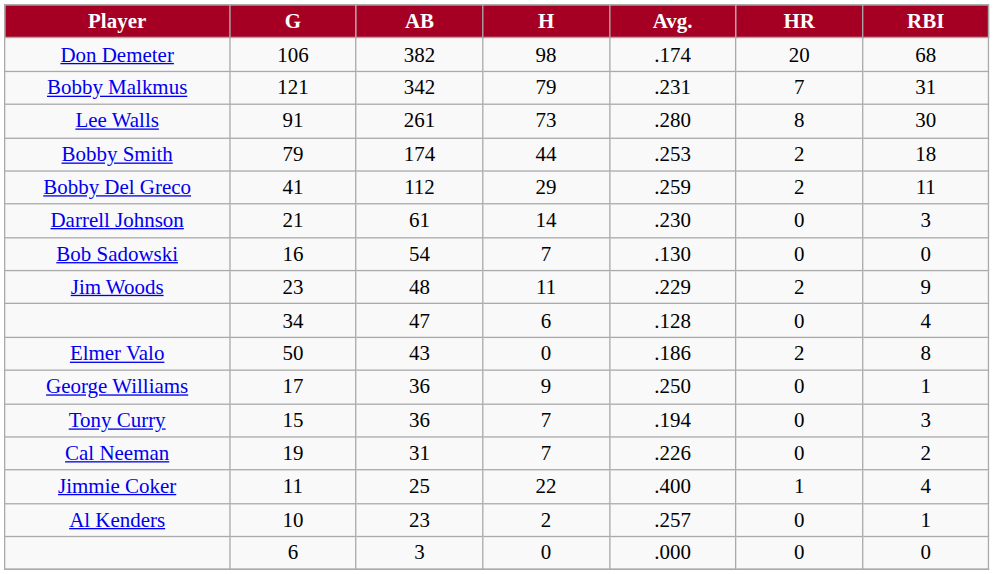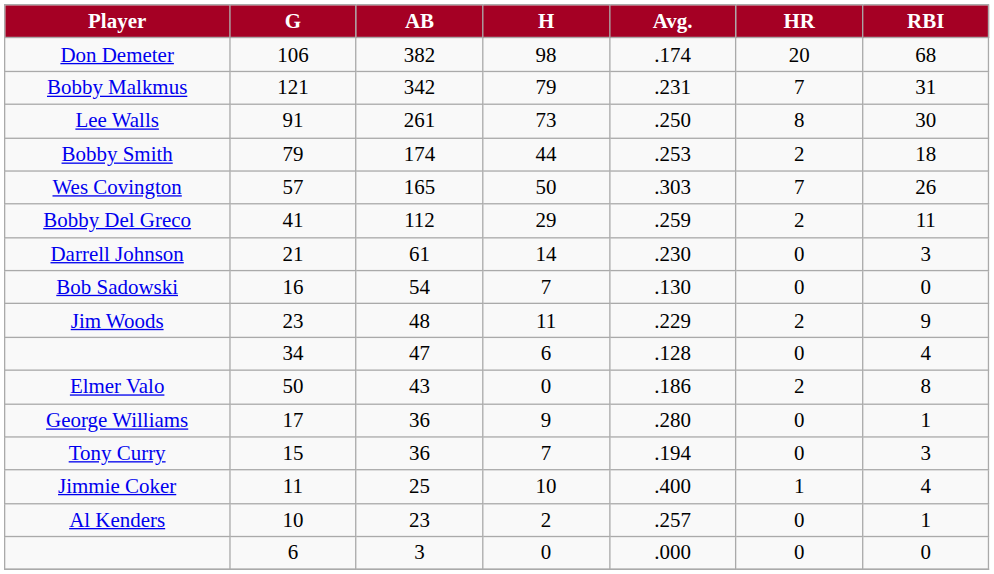Lee Walls | Avg.: .280 -> .250
+ row: Wes Covington | 57 | 165 | 50 | .303 | 7 | 26
George Williams | Avg.: .250 -> .280
- row: Cal Neeman | 19 | 31 | 7 | .226 | 0 | 2
Jimmie Coker | H: 22 -> 10
